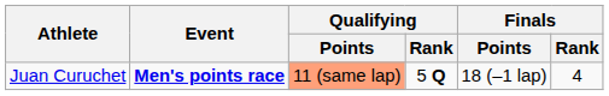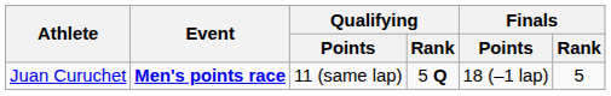Juan Curuchet | Qualifying / Points: lightsalmon background -> no background
Juan Curuchet | Finals / Rank: 4 -> 5
